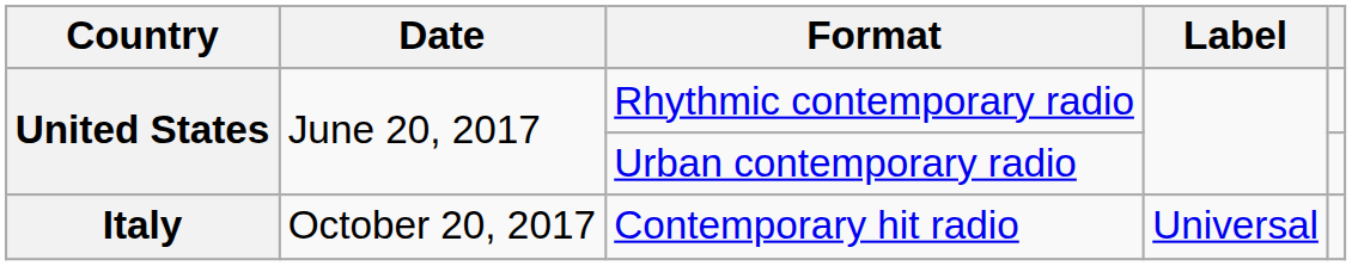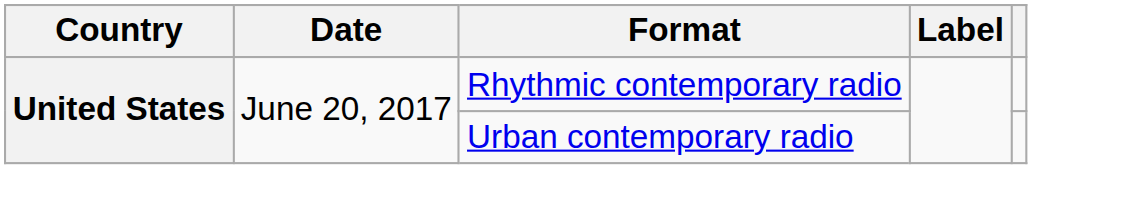- row: Italy | October 20, 2017 | Contemporary hit radio | Universal
